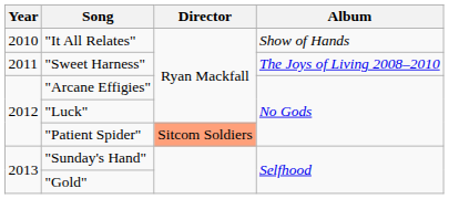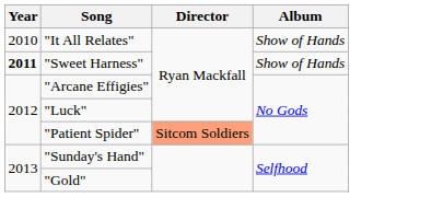"Sweet Harness" | Year: normal -> bold
"Sweet Harness" | Album: The Joys of Living 2008–2010 -> Show of Hands
